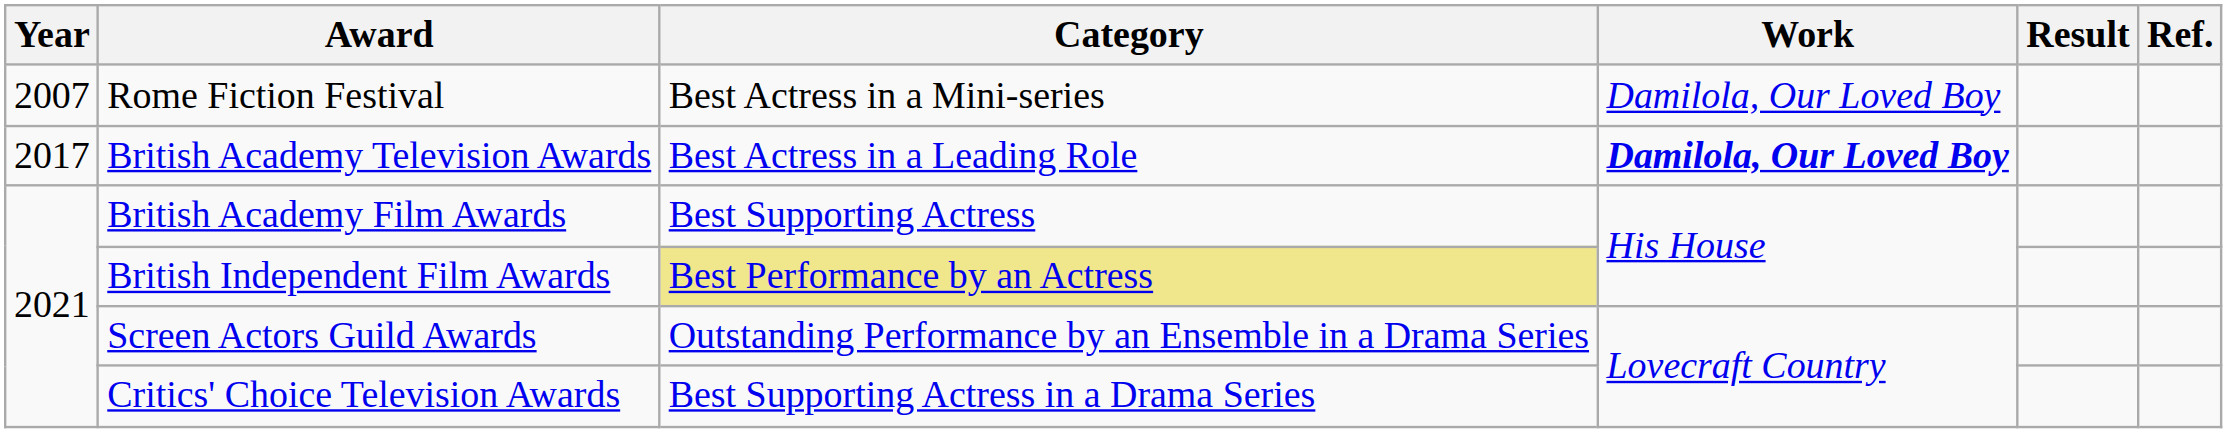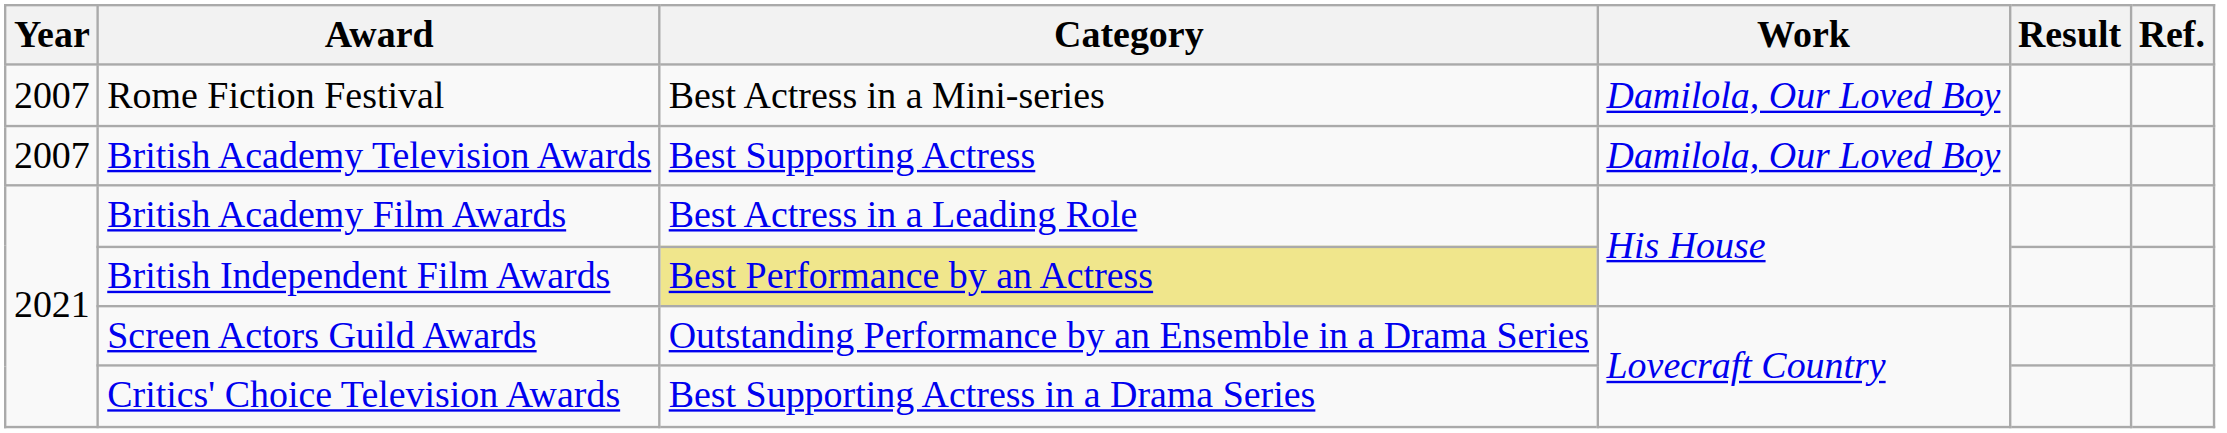British Academy Television Awards | Year: 2017 -> 2007
British Academy Television Awards | Category: Best Actress in a Leading Role -> Best Supporting Actress
British Academy Television Awards | Work: bold -> normal
British Academy Film Awards | Category: Best Supporting Actress -> Best Actress in a Leading Role
